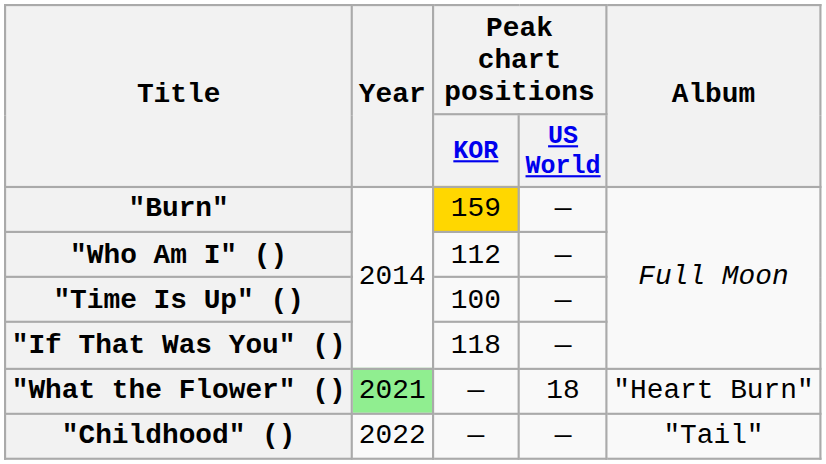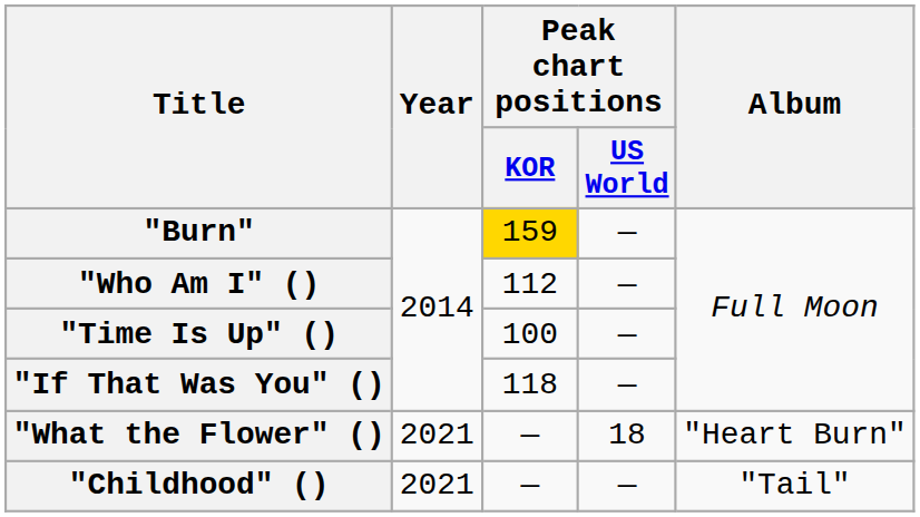"What the Flower" () | Year: lightgreen background -> no background
"Childhood" () | Year: 2022 -> 2021
